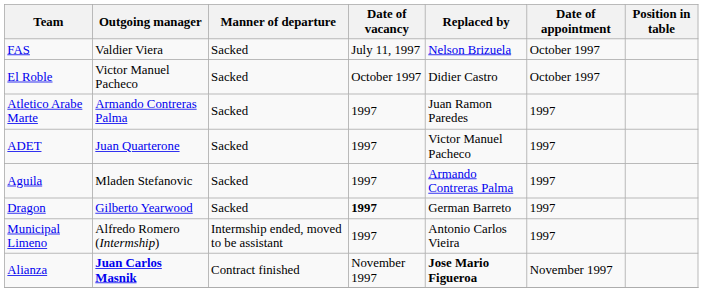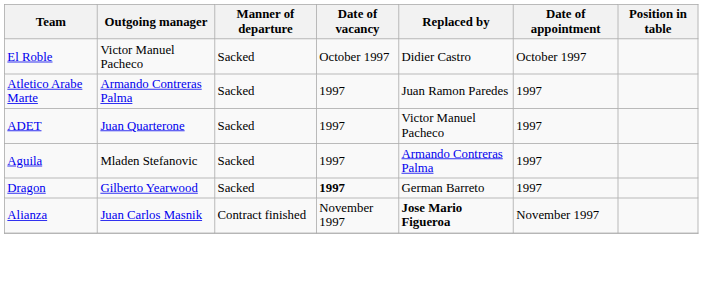- row: FAS | Valdier Viera | Sacked | July 11, 1997 | Nelson Brizuela | October 1997
- row: Municipal Limeno | Alfredo Romero (Intermship) | Intermship ended, moved to be assistant | 1997 | Antonio Carlos Vieira | 1997
Alianza | Outgoing manager: bold -> normal
